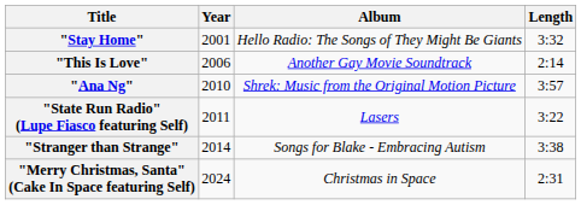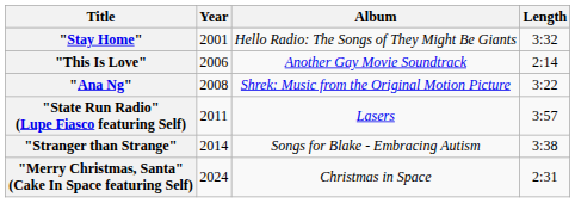"Ana Ng" | Year: 2010 -> 2008
"Ana Ng" | Length: 3:57 -> 3:22
"State Run Radio" (Lupe Fiasco featuring Self) | Length: 3:22 -> 3:57
